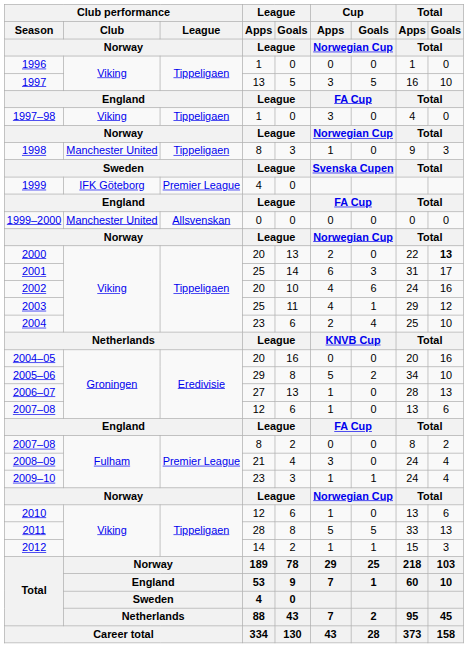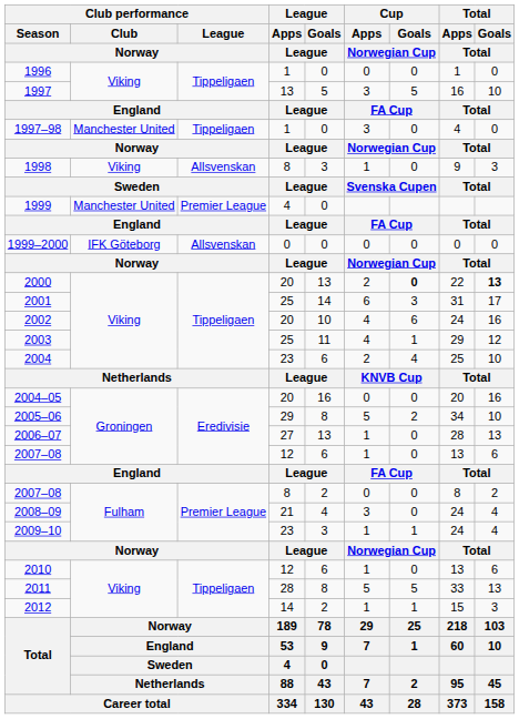1997–98 | Club performance / Club / Norway: Viking -> Manchester United
1998 | Club performance / Club / Norway: Manchester United -> Viking
1998 | Club performance / League / Norway: Tippeligaen -> Allsvenskan
1999 | Club performance / Club / Norway: IFK Göteborg -> Manchester United
1999–2000 | Club performance / Club / Norway: Manchester United -> IFK Göteborg
2000 | Cup / Goals / Norwegian Cup: normal -> bold
